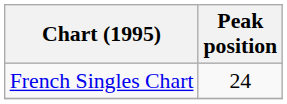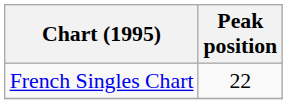French Singles Chart | Peak position: 24 -> 22
